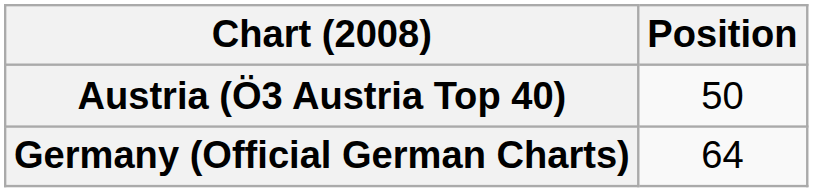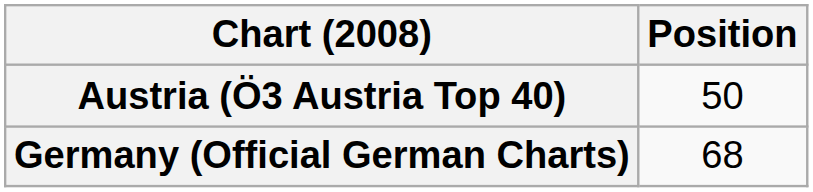Germany (Official German Charts) | Position: 64 -> 68
